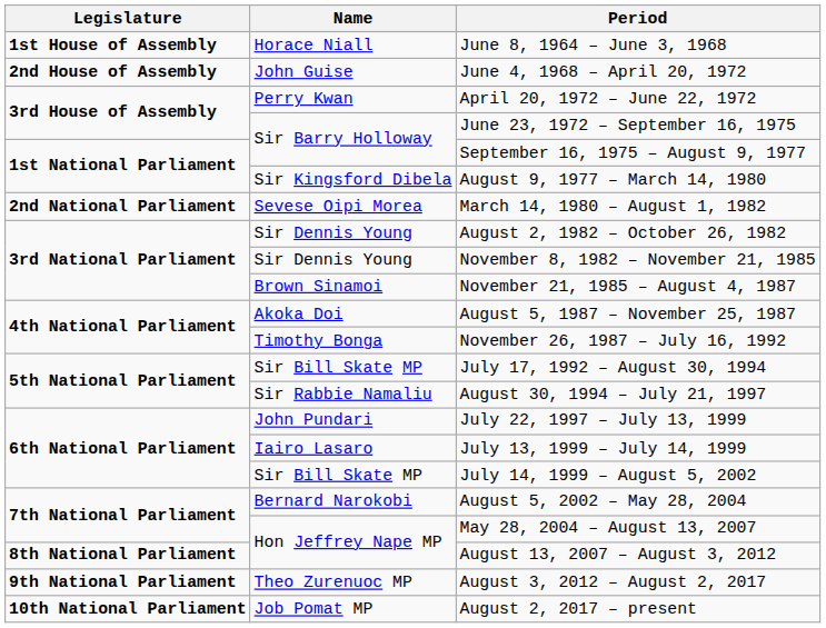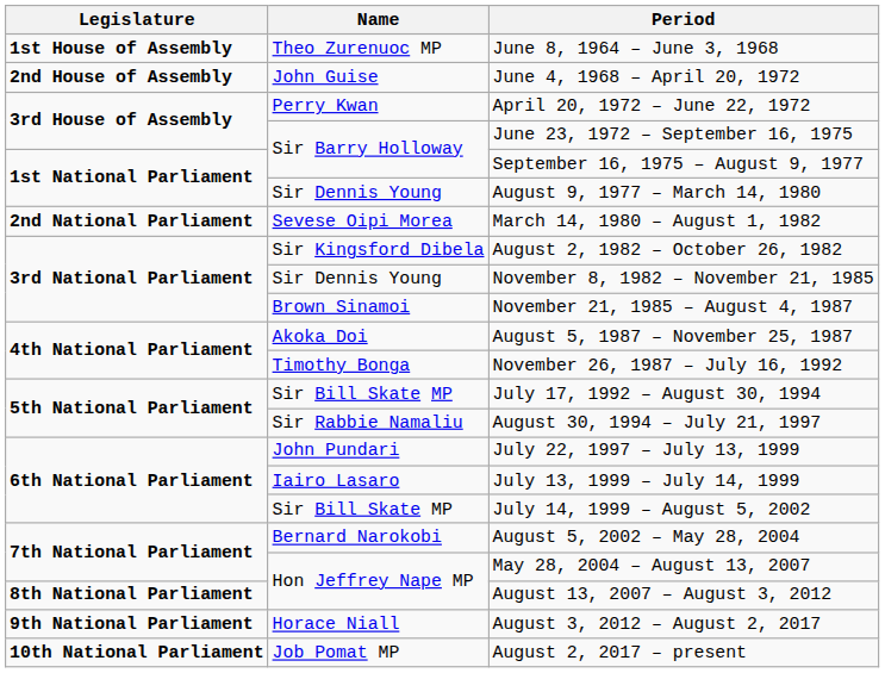June 8, 1964 – June 3, 1968 | Name: Horace Niall -> Theo Zurenuoc MP
August 9, 1977 – March 14, 1980 | Name: Sir Kingsford Dibela -> Sir Dennis Young
August 2, 1982 – October 26, 1982 | Name: Sir Dennis Young -> Sir Kingsford Dibela
August 3, 2012 – August 2, 2017 | Name: Theo Zurenuoc MP -> Horace Niall
